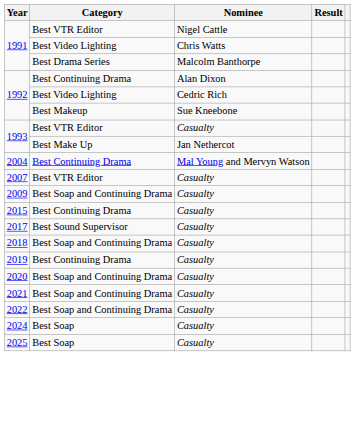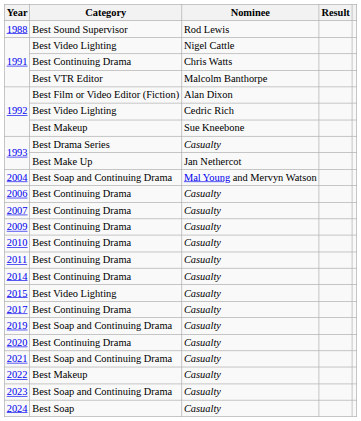+ row: 1988 | Best Sound Supervisor | Rod Lewis
1991 / Nigel Cattle | Category: Best VTR Editor -> Best Video Lighting
1991 / Chris Watts | Category: Best Video Lighting -> Best Continuing Drama
1991 / Malcolm Banthorpe | Category: Best Drama Series -> Best VTR Editor
1992 / Alan Dixon | Category: Best Continuing Drama -> Best Film or Video Editor (Fiction)
1993 / Casualty | Category: Best VTR Editor -> Best Drama Series
2004 | Category: Best Continuing Drama -> Best Soap and Continuing Drama
+ row: 2006 | Best Continuing Drama | Casualty
2007 | Category: Best VTR Editor -> Best Continuing Drama
2009 | Category: Best Soap and Continuing Drama -> Best Continuing Drama
+ row: 2010 | Best Continuing Drama | Casualty
+ row: 2011 | Best Continuing Drama | Casualty
+ row: 2014 | Best Continuing Drama | Casualty
2015 | Category: Best Continuing Drama -> Best Video Lighting
2017 | Category: Best Sound Supervisor -> Best Continuing Drama
- row: 2018 | Best Soap and Continuing Drama | Casualty
2019 | Category: Best Continuing Drama -> Best Soap and Continuing Drama
2020 | Category: Best Soap and Continuing Drama -> Best Continuing Drama
2022 | Category: Best Soap and Continuing Drama -> Best Makeup
+ row: 2023 | Best Soap and Continuing Drama | Casualty
- row: 2025 | Best Soap | Casualty
